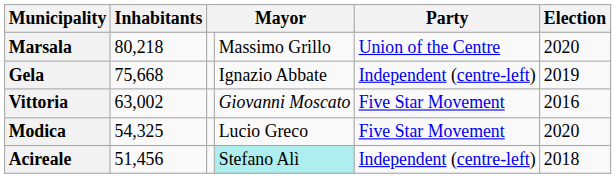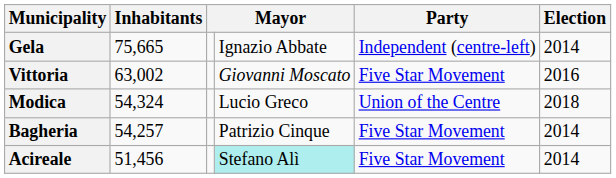- row: Marsala | 80,218 | Massimo Grillo | Union of the Centre | 2020
Gela | Inhabitants: 75,668 -> 75,665
Gela | Election: 2019 -> 2014
Modica | Inhabitants: 54,325 -> 54,324
Modica | Party: Five Star Movement -> Union of the Centre
Modica | Election: 2020 -> 2018
+ row: Bagheria | 54,257 | Patrizio Cinque | Five Star Movement | 2014
Acireale | Party: Independent (centre-left) -> Five Star Movement
Acireale | Election: 2018 -> 2014
